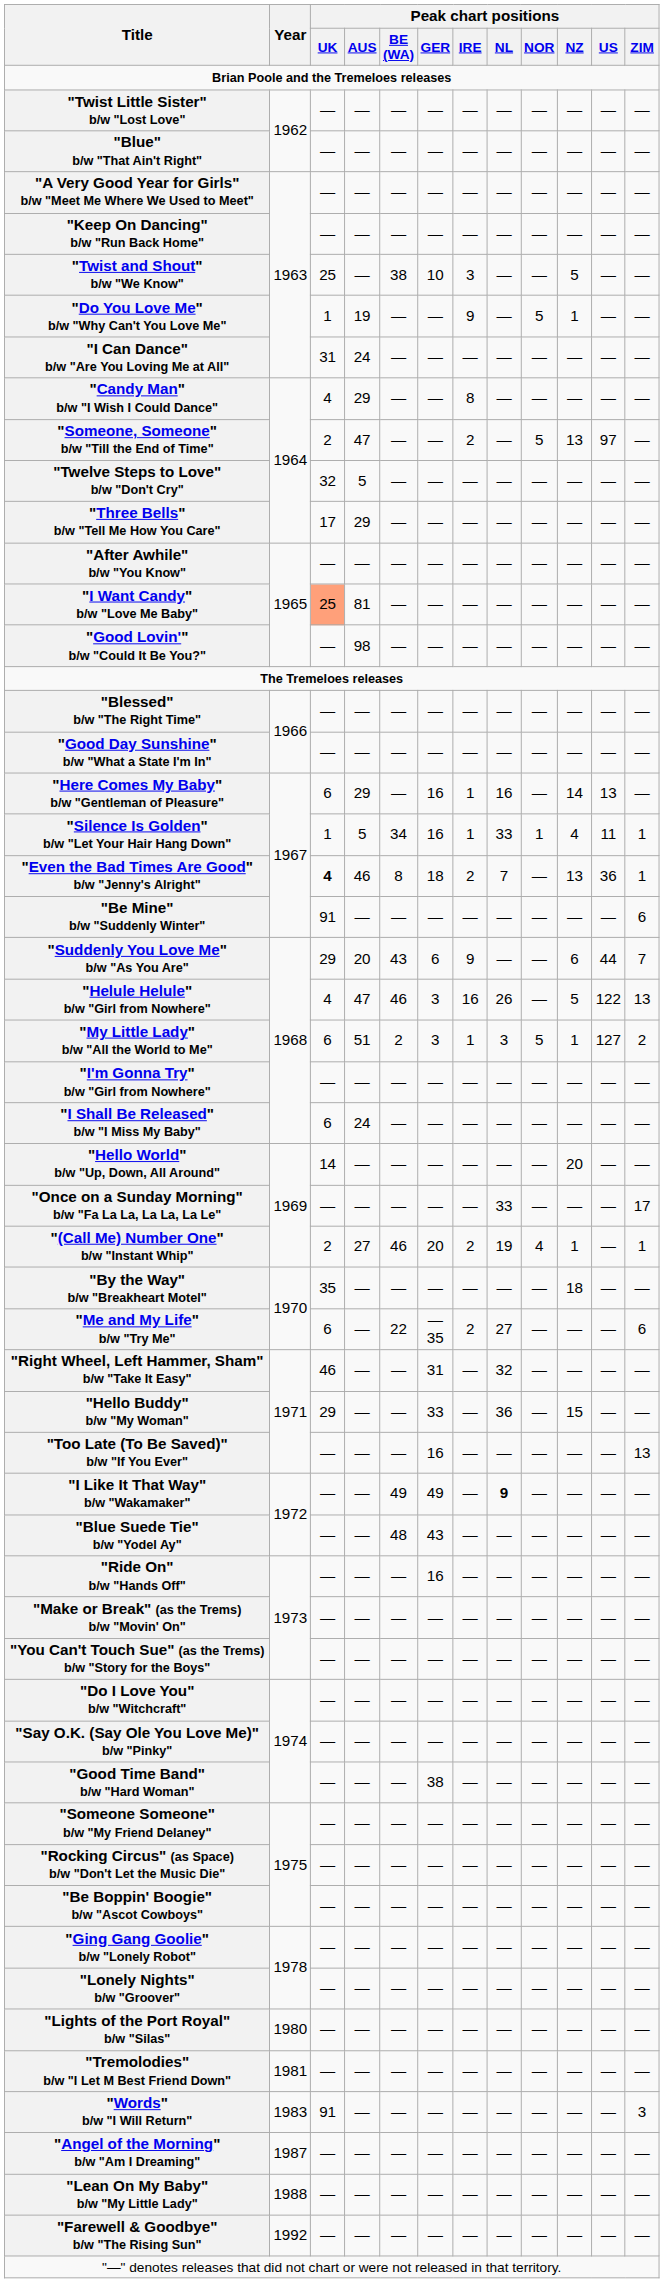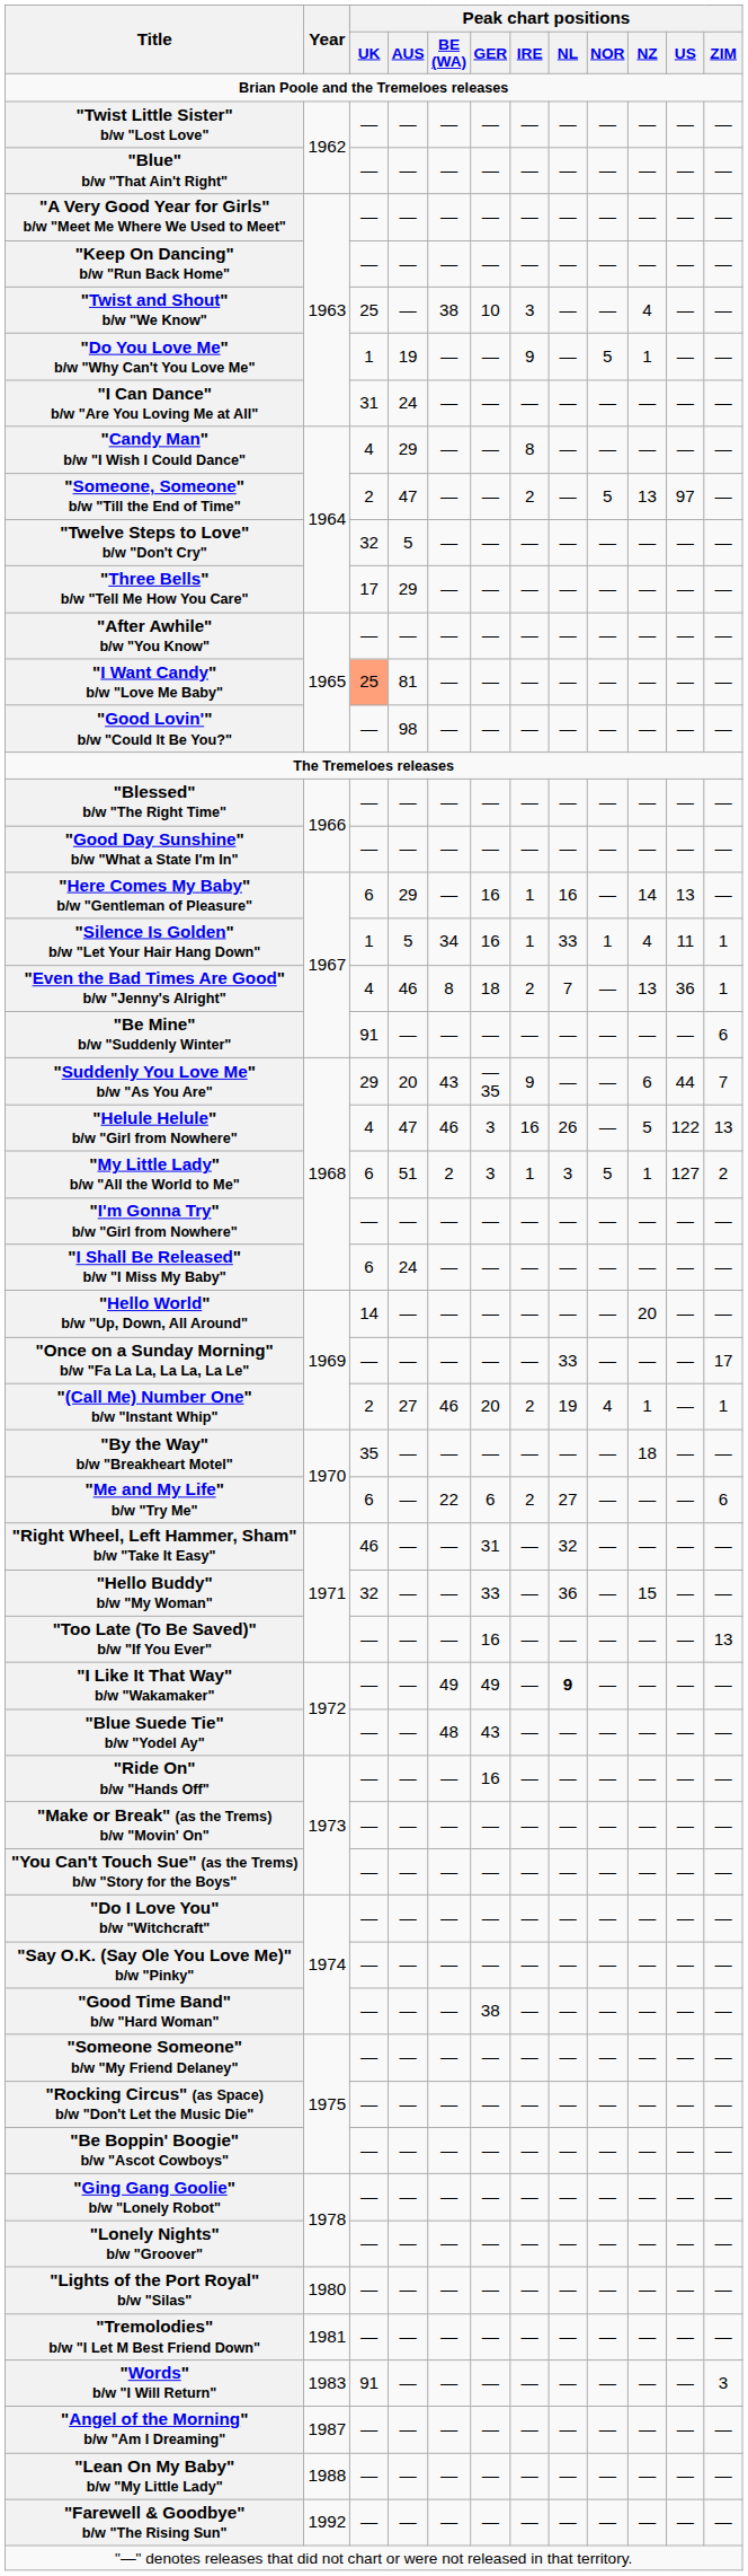"Twist and Shout" b/w "We Know" | Peak chart positions / NZ: 5 -> 4
"Even the Bad Times Are Good" b/w "Jenny's Alright" | Peak chart positions / UK: bold -> normal
"Suddenly You Love Me" b/w "As You Are" | Peak chart positions / GER: 6 -> — 35
"Me and My Life" b/w "Try Me" | Peak chart positions / GER: — 35 -> 6
"Hello Buddy" b/w "My Woman" | Peak chart positions / UK: 29 -> 32
